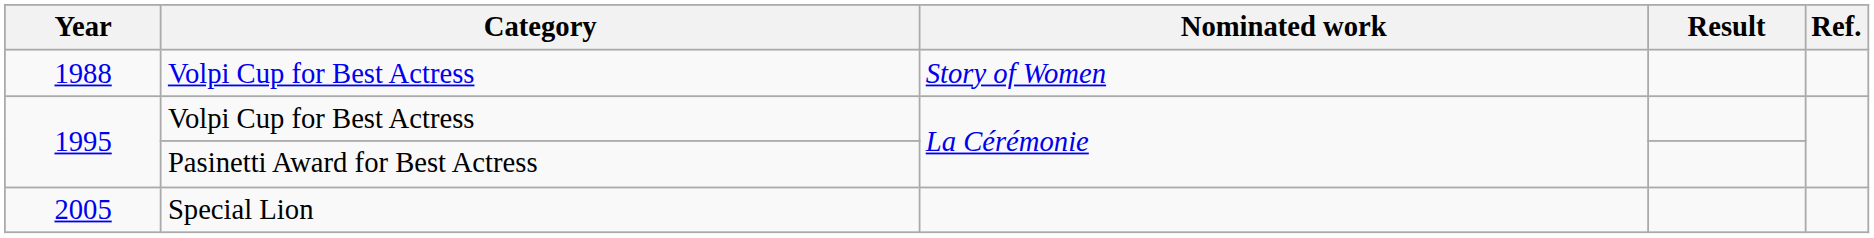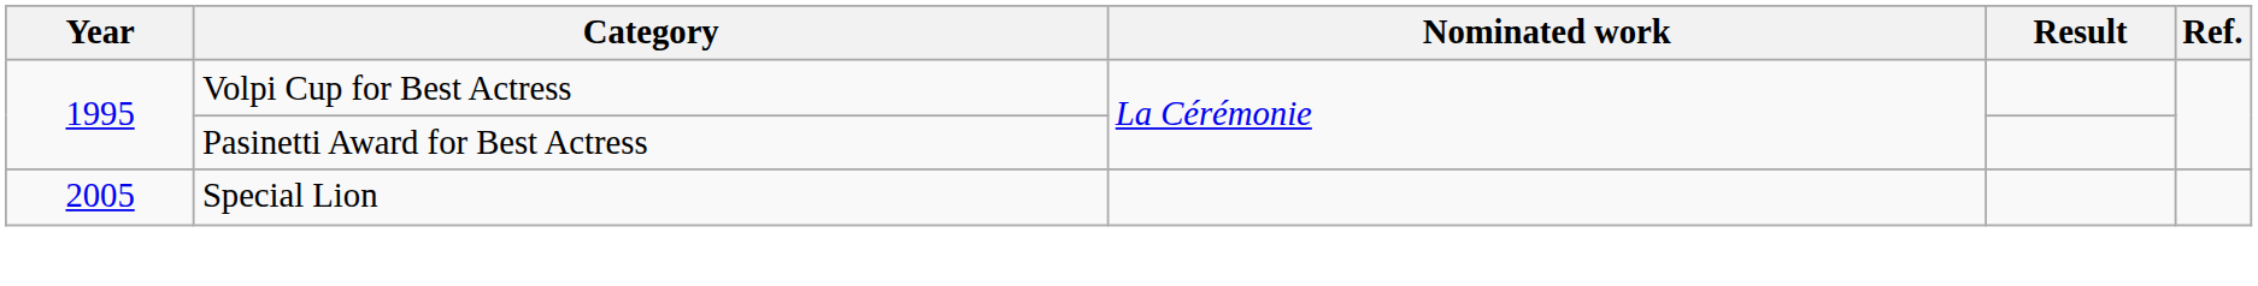- row: 1988 | Volpi Cup for Best Actress | Story of Women
